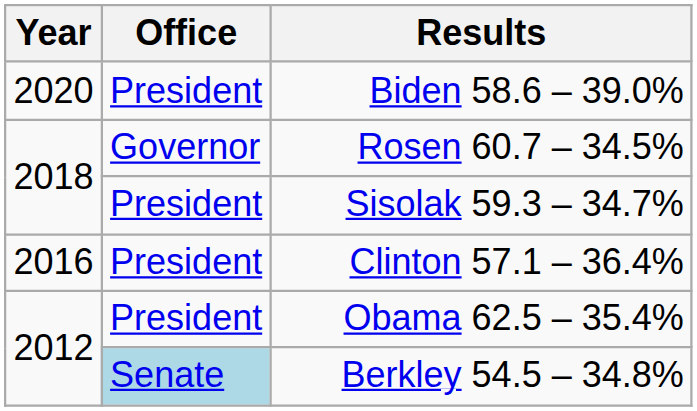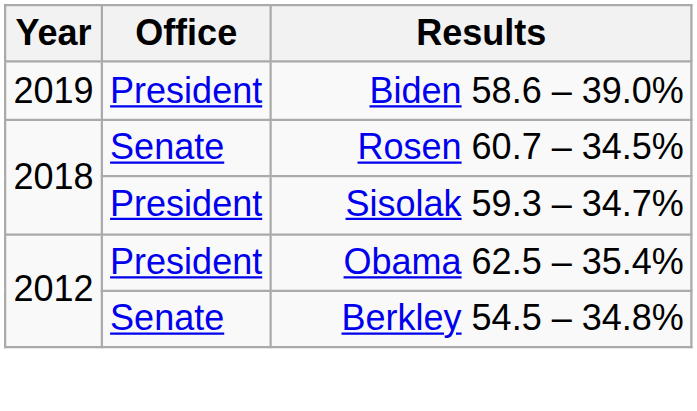Biden 58.6 – 39.0% | Year: 2020 -> 2019
Rosen 60.7 – 34.5% | Office: Governor -> Senate
- row: 2016 | President | Clinton 57.1 – 36.4%
Berkley 54.5 – 34.8% | Office: lightblue background -> no background
